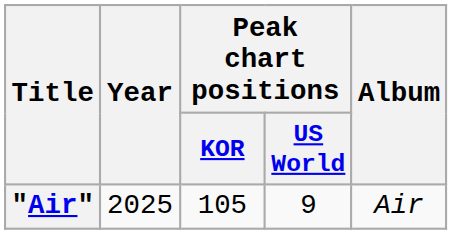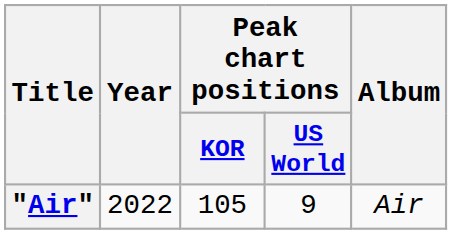"Air" | Year: 2025 -> 2022
